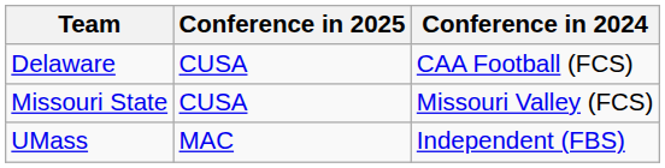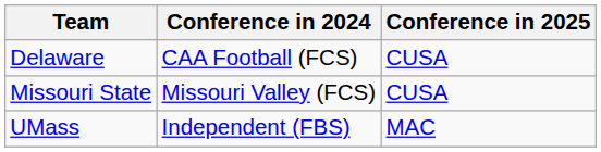columns swapped: Conference in 2024 <-> Conference in 2025
